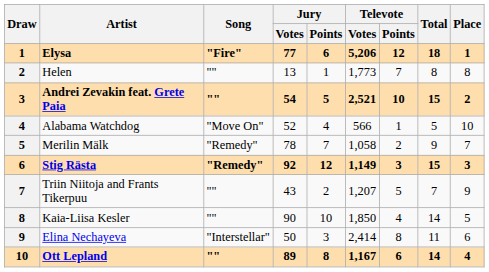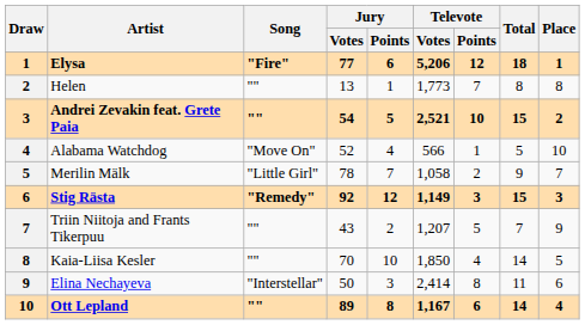Merilin Mälk | Song: "Remedy" -> "Little Girl"
Kaia-Liisa Kesler | Jury / Votes: 90 -> 70
